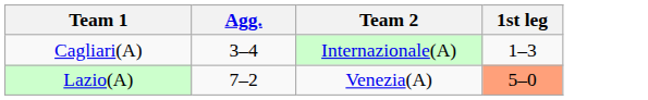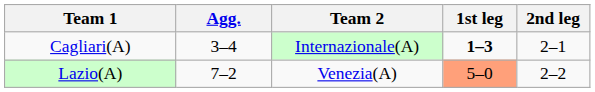+ column: 2nd leg | 2–1 | 2–2
Cagliari(A) | 1st leg: normal -> bold
